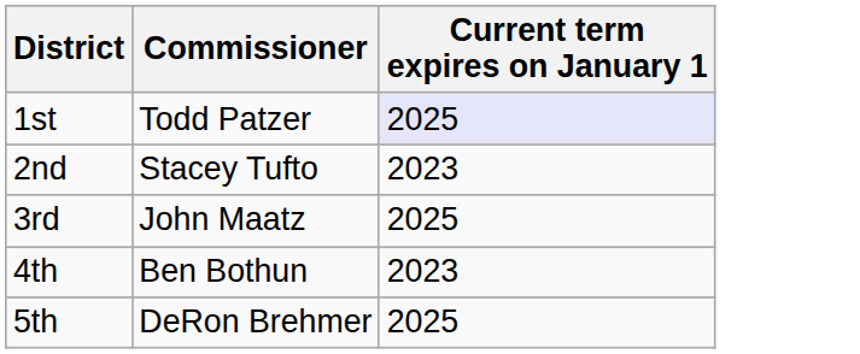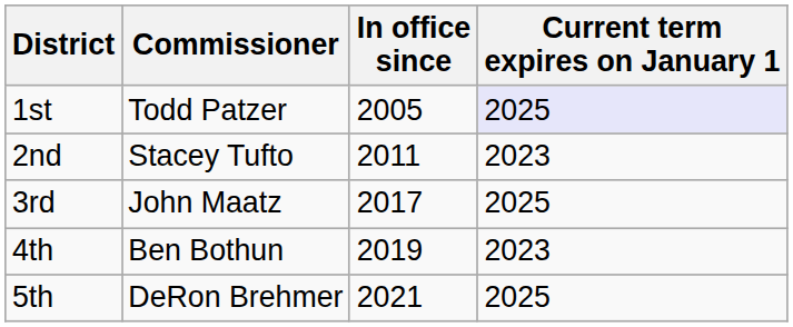+ column: In office since | 2005 | 2011 | 2017 | 2019 | 2021
